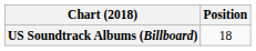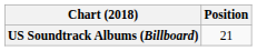US Soundtrack Albums (Billboard) | Position: 18 -> 21
